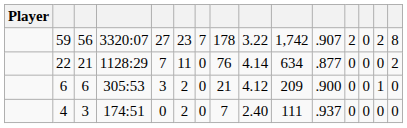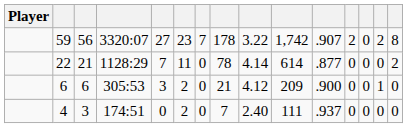22 | column 8: 76 -> 78
22 | column 10: 634 -> 614
